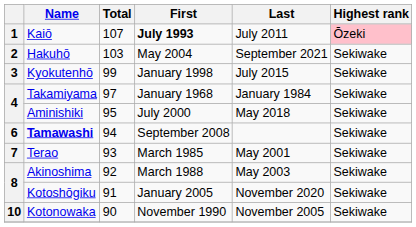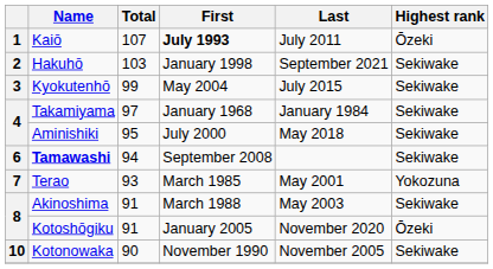Kaiō | Highest rank: pink background -> no background
Hakuhō | First: May 2004 -> January 1998
Kyokutenhō | First: January 1998 -> May 2004
Terao | Highest rank: Sekiwake -> Yokozuna
Akinoshima | Total: 92 -> 91
Kotoshōgiku | Highest rank: Sekiwake -> Ōzeki
